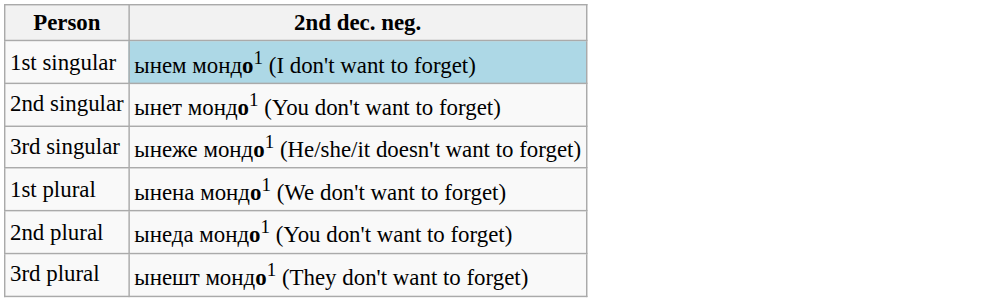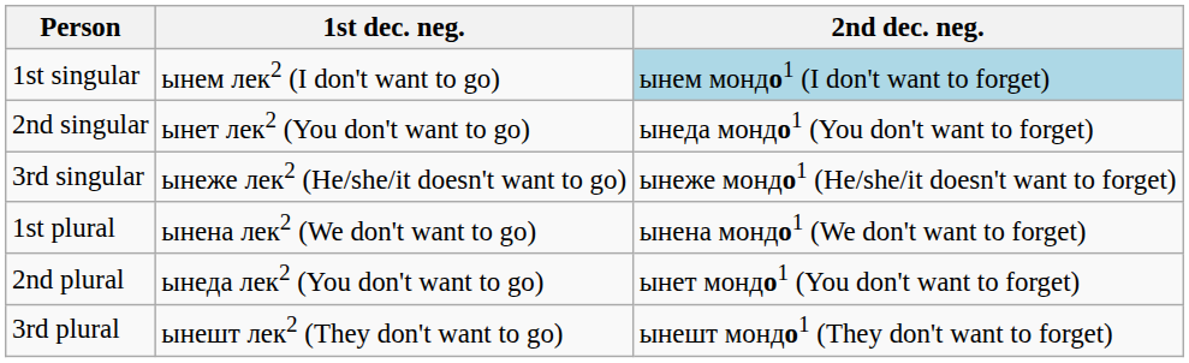+ column: 1st dec. neg. | ынем лек2 (I don't want to go) | ынет лек2 (You don't want to go) | ынеже лек2 (He/she/it doesn't want to go) | ынена лек2 (We don't want to go) | ынеда лек2 (You don't want to go) | ынешт лек2 (They don't want to go)
2nd singular | 2nd dec. neg.: ынет мондо1 (You don't want to forget) -> ынеда мондо1 (You don't want to forget)
2nd plural | 2nd dec. neg.: ынеда мондо1 (You don't want to forget) -> ынет мондо1 (You don't want to forget)
